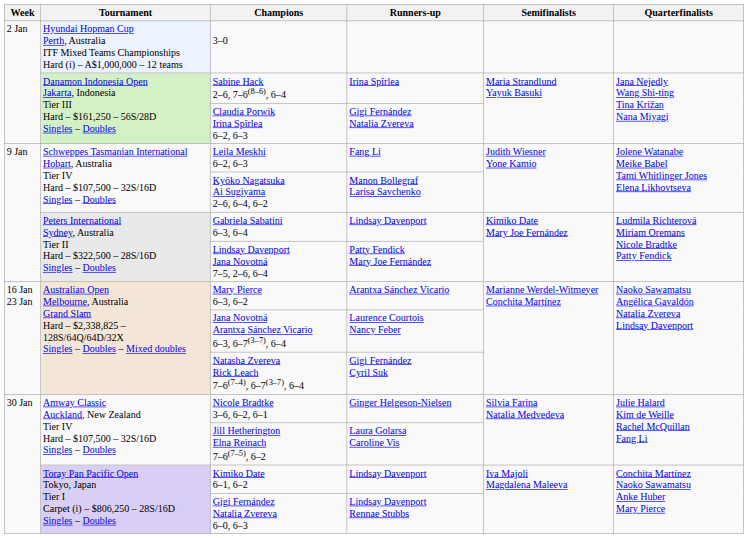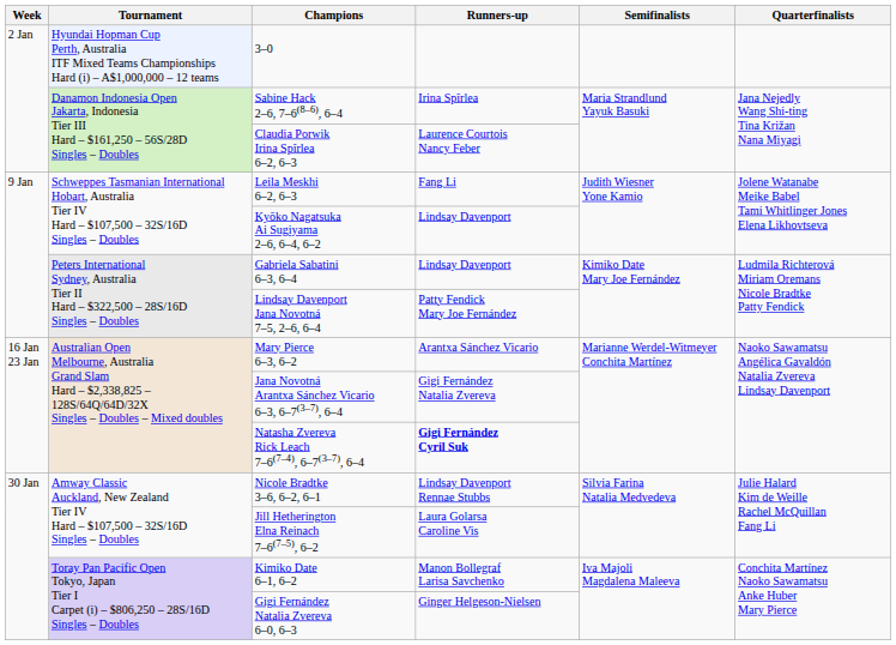Claudia Porwik Irina Spîrlea 6–2, 6–3 | Runners-up: Gigi Fernández Natalia Zvereva -> Laurence Courtois Nancy Feber
Kyōko Nagatsuka Ai Sugiyama 2–6, 6–4, 6–2 | Runners-up: Manon Bollegraf Larisa Savchenko -> Lindsay Davenport
Jana Novotná Arantxa Sánchez Vicario 6–3, 6–7(3–7), 6–4 | Runners-up: Laurence Courtois Nancy Feber -> Gigi Fernández Natalia Zvereva
Natasha Zvereva Rick Leach 7–6(7–4), 6–7(3–7), 6–4 | Runners-up: normal -> bold
Nicole Bradtke 3–6, 6–2, 6–1 | Runners-up: Ginger Helgeson-Nielsen -> Lindsay Davenport Rennae Stubbs
Kimiko Date 6–1, 6–2 | Runners-up: Lindsay Davenport -> Manon Bollegraf Larisa Savchenko
Gigi Fernández Natalia Zvereva 6–0, 6–3 | Runners-up: Lindsay Davenport Rennae Stubbs -> Ginger Helgeson-Nielsen
